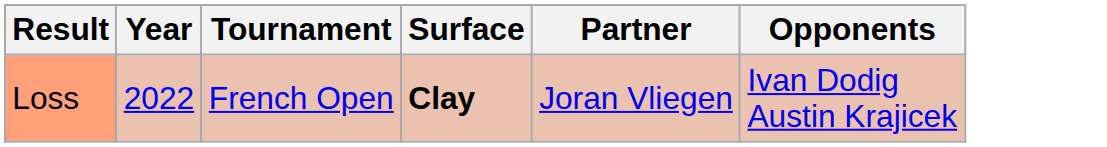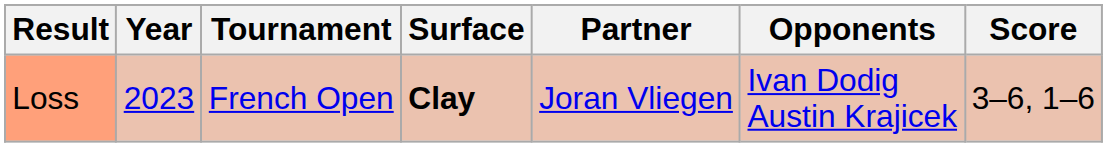+ column: Score | 3–6, 1–6
Loss | Year: 2022 -> 2023
